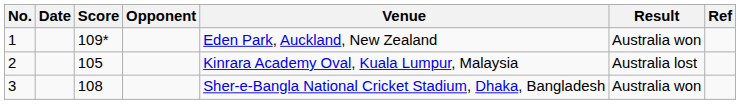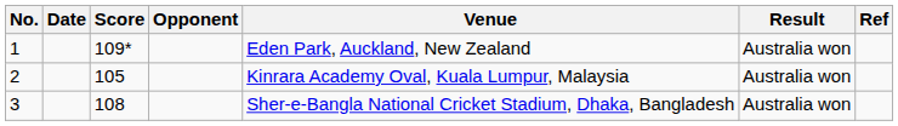2 | Result: Australia lost -> Australia won
